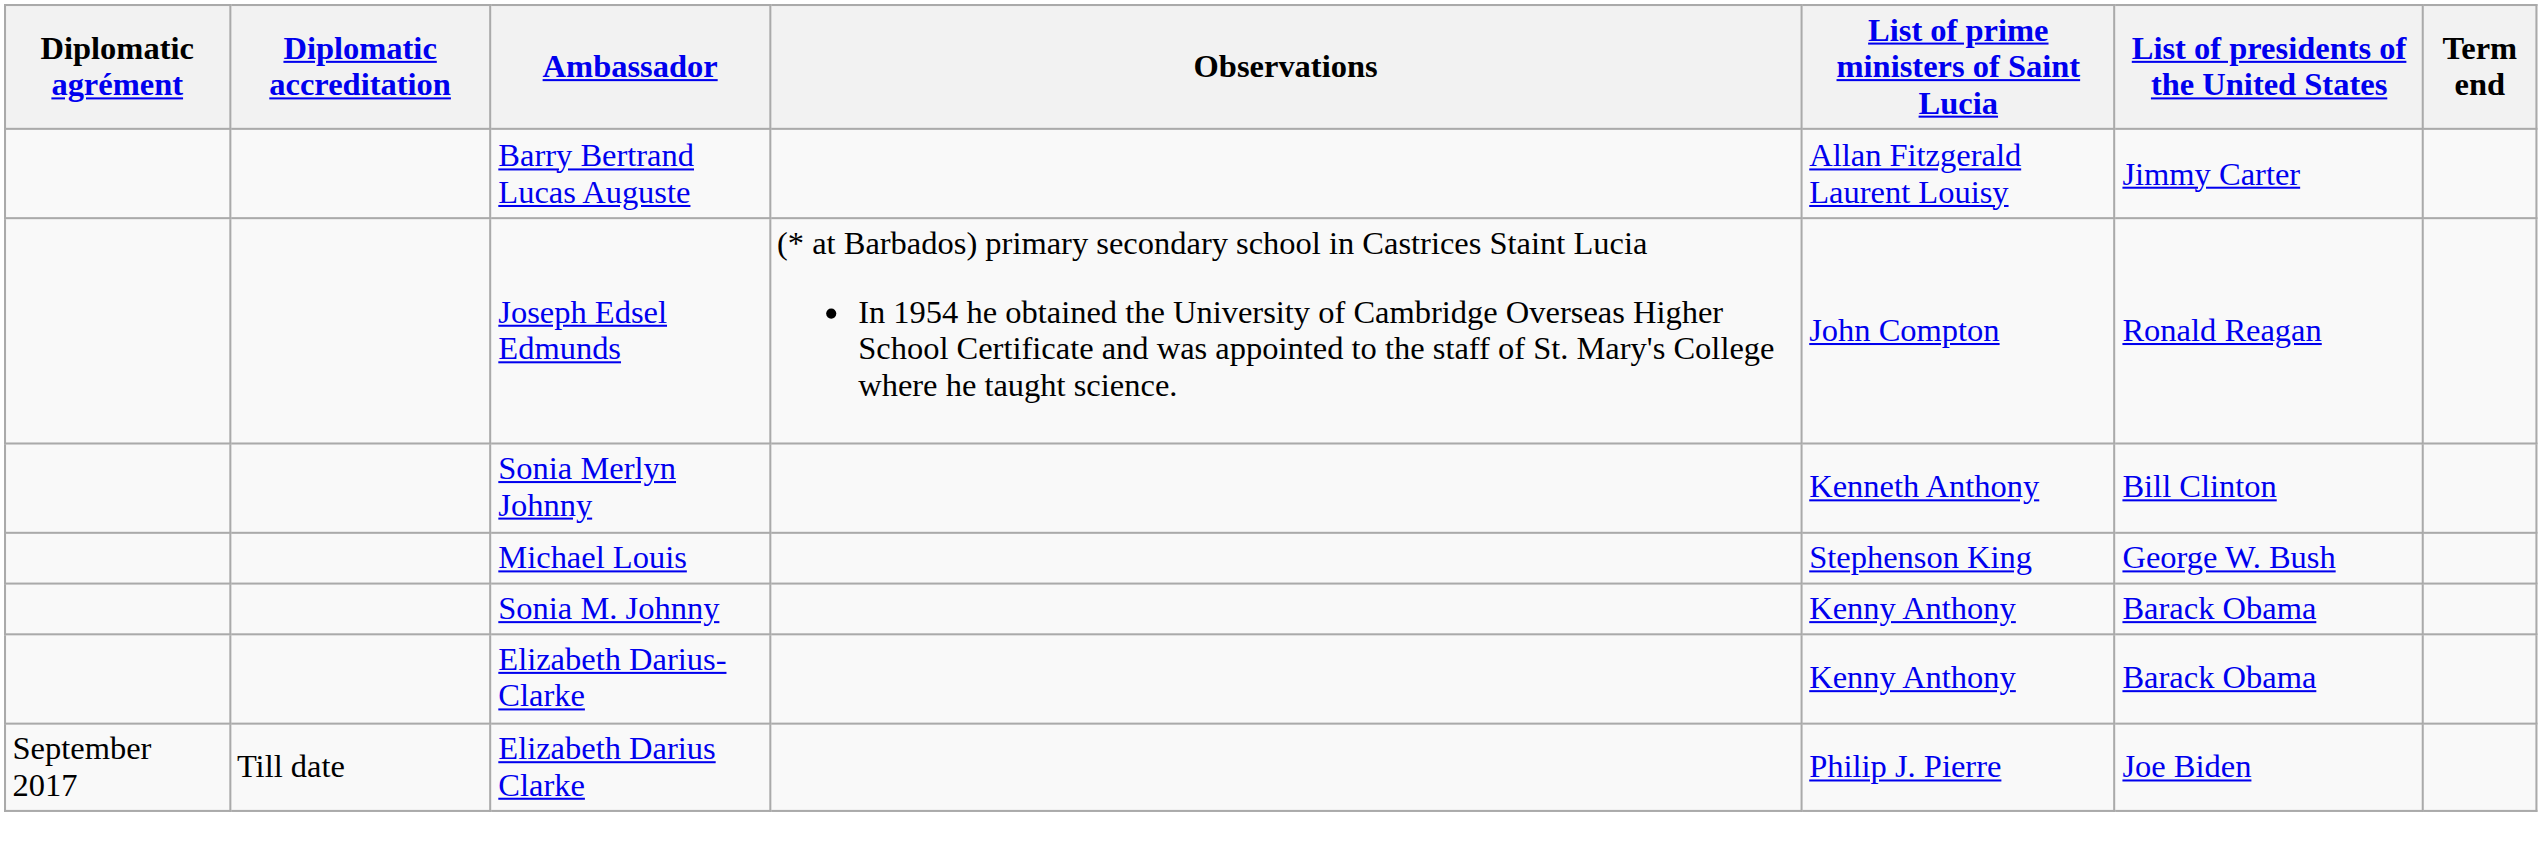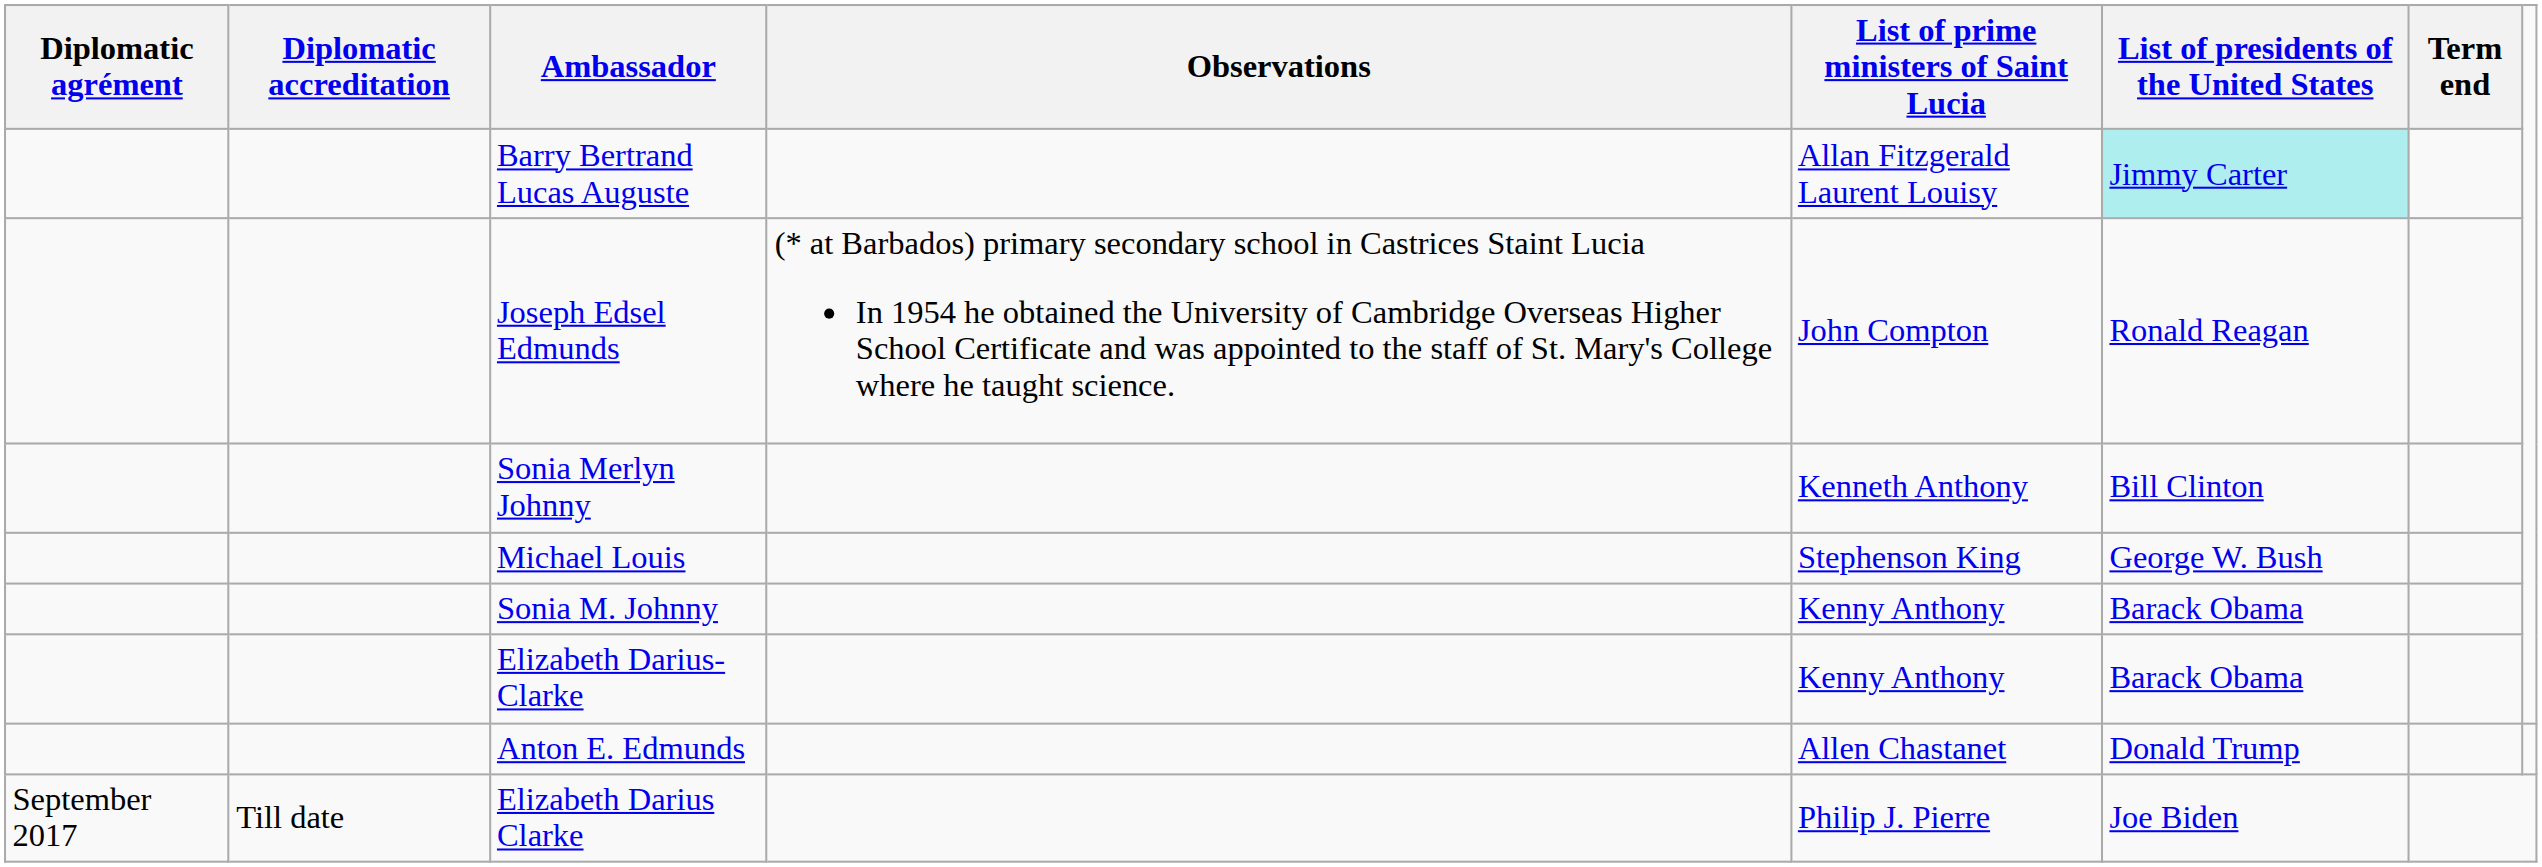Barry Bertrand Lucas Auguste | List of presidents of the United States: no background -> paleturquoise background
+ row: Anton E. Edmunds | Allen Chastanet | Donald Trump
